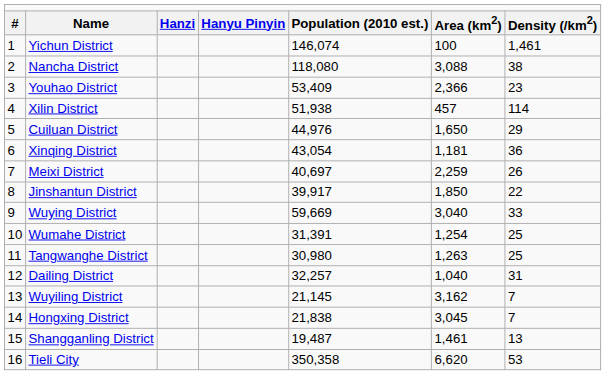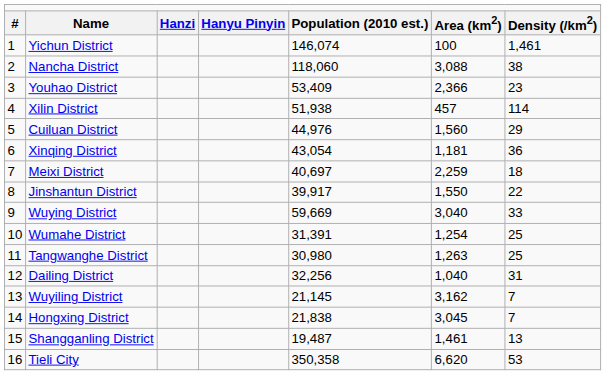Nancha District | column 5: 118,080 -> 118,060
Cuiluan District | column 6: 1,650 -> 1,560
Meixi District | column 7: 26 -> 18
Jinshantun District | column 6: 1,850 -> 1,550
Dailing District | column 5: 32,257 -> 32,256
